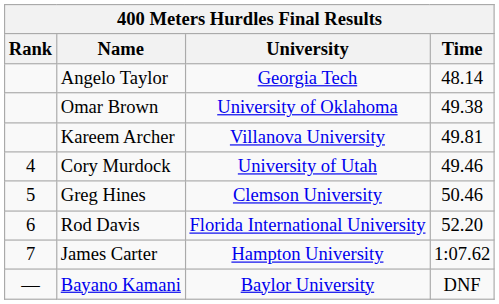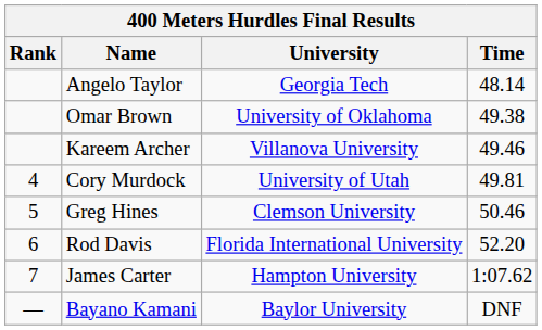Kareem Archer | Time: 49.81 -> 49.46
Cory Murdock | Time: 49.46 -> 49.81
